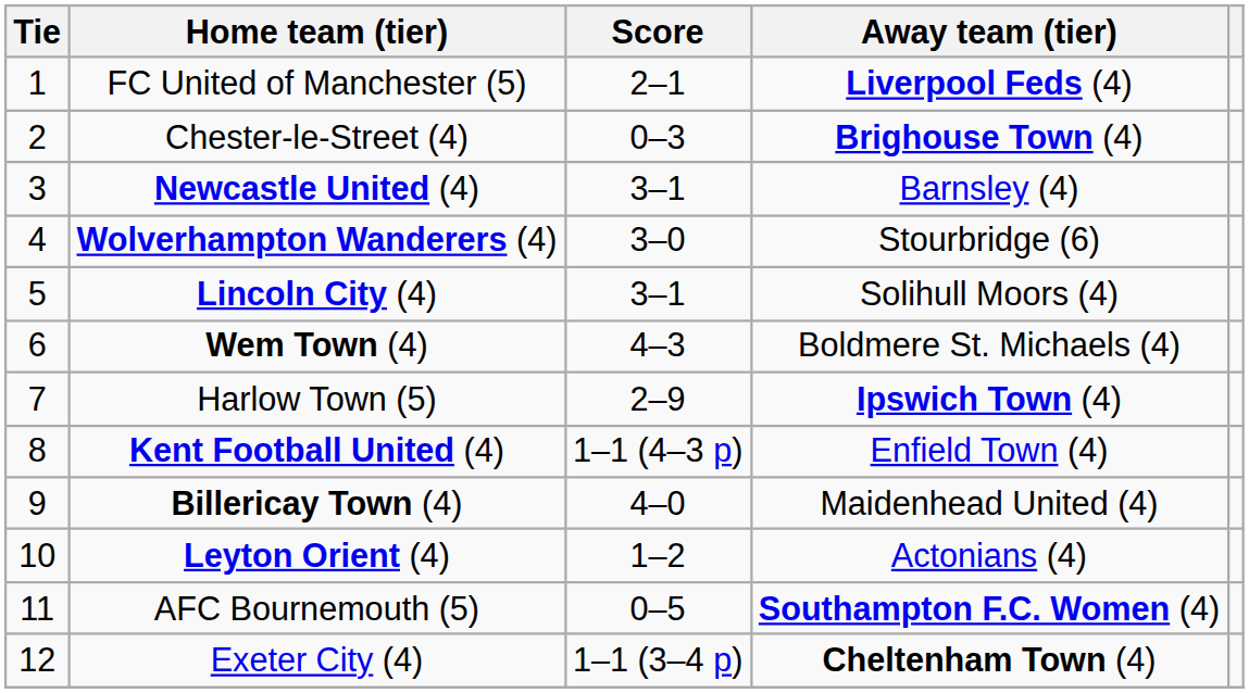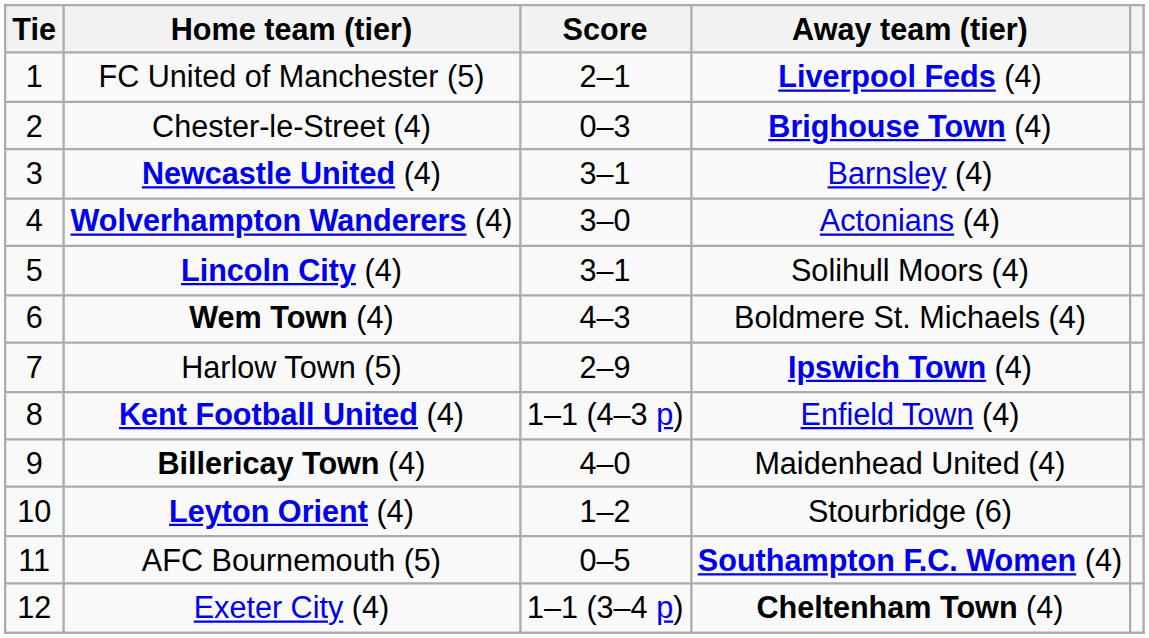Wolverhampton Wanderers (4) | Away team (tier): Stourbridge (6) -> Actonians (4)
Leyton Orient (4) | Away team (tier): Actonians (4) -> Stourbridge (6)
